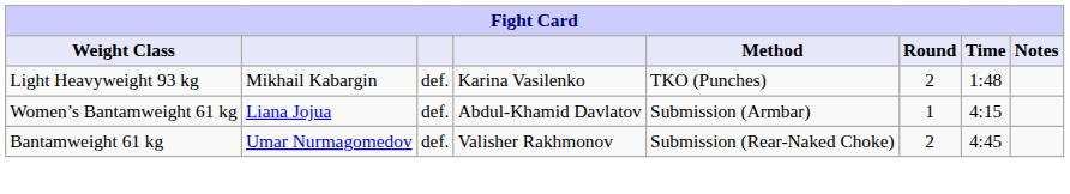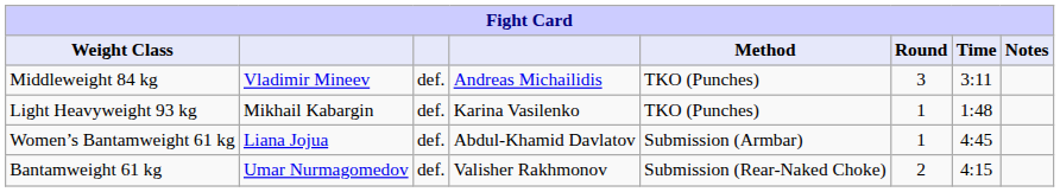+ row: Middleweight 84 kg | Vladimir Mineev | def. | Andreas Michailidis | TKO (Punches) | 3 | 3:11
Light Heavyweight 93 kg | Round: 2 -> 1
Women’s Bantamweight 61 kg | Time: 4:15 -> 4:45
Bantamweight 61 kg | Time: 4:45 -> 4:15
